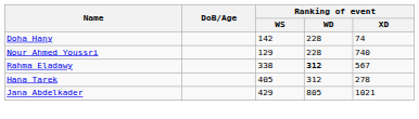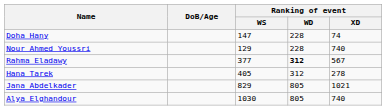Doha Hany | Ranking of event / WS: 142 -> 147
Rahma Eladawy | Ranking of event / WS: 338 -> 377
Jana Abdelkader | Ranking of event / WS: 429 -> 829
+ row: Alya Elghandour | 1030 | 805 | 740
